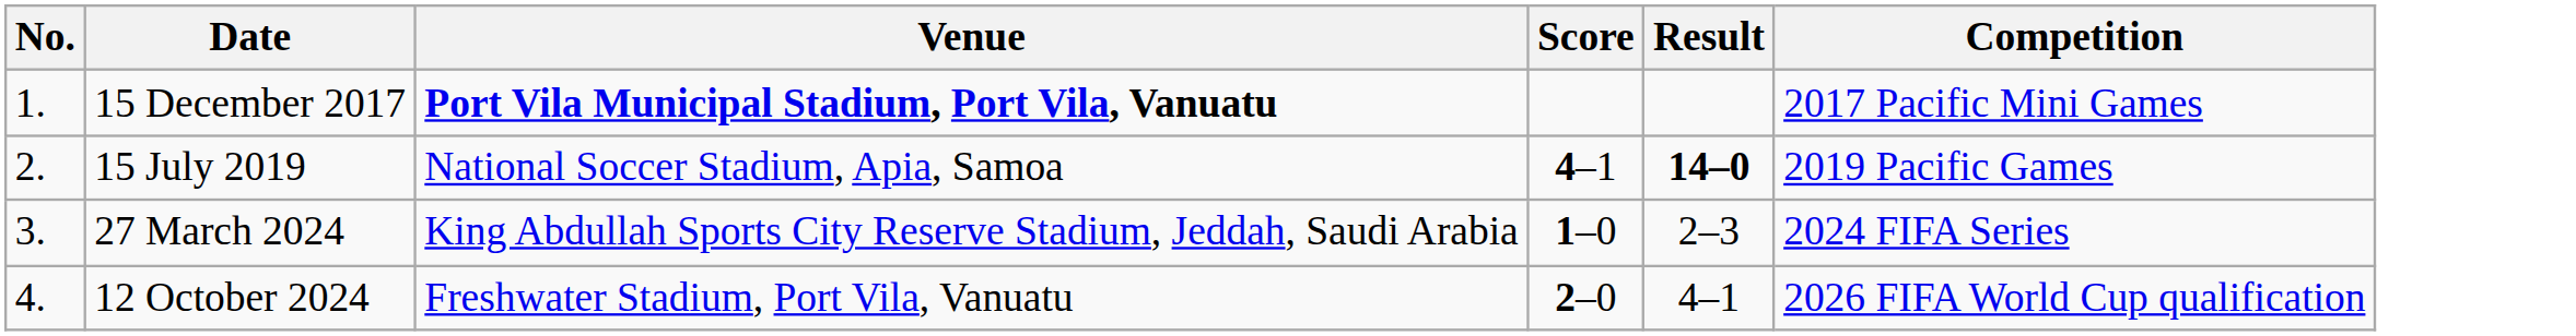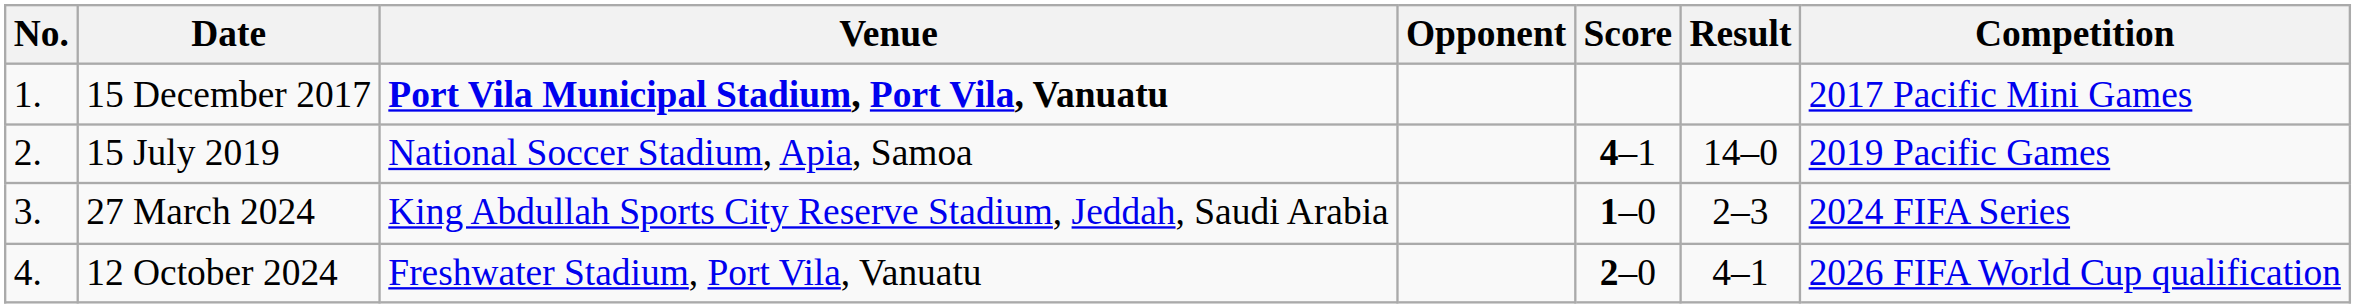+ column: Opponent
15 July 2019 | Result: bold -> normal
